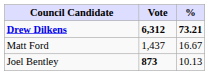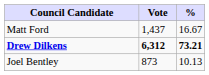rows swapped: Drew Dilkens <-> Matt Ford
Joel Bentley | Vote: bold -> normal
